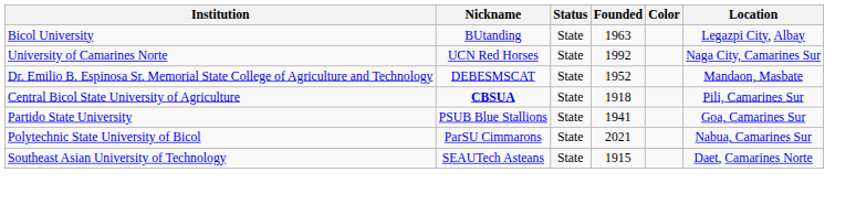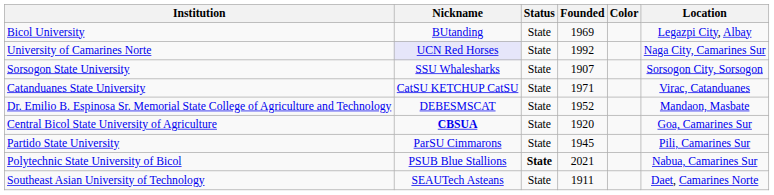Bicol University | Founded: 1963 -> 1969
University of Camarines Norte | Nickname: no background -> lavender background
+ row: Sorsogon State University | SSU Whalesharks | State | 1907 | Sorsogon City, Sorsogon
+ row: Catanduanes State University | CatSU KETCHUP CatSU | State | 1971 | Virac, Catanduanes
Central Bicol State University of Agriculture | Founded: 1918 -> 1920
Central Bicol State University of Agriculture | Location: Pili, Camarines Sur -> Goa, Camarines Sur
Partido State University | Nickname: PSUB Blue Stallions -> ParSU Cimmarons
Partido State University | Founded: 1941 -> 1945
Partido State University | Location: Goa, Camarines Sur -> Pili, Camarines Sur
Polytechnic State University of Bicol | Nickname: ParSU Cimmarons -> PSUB Blue Stallions
Polytechnic State University of Bicol | Status: normal -> bold
Southeast Asian University of Technology | Founded: 1915 -> 1911
